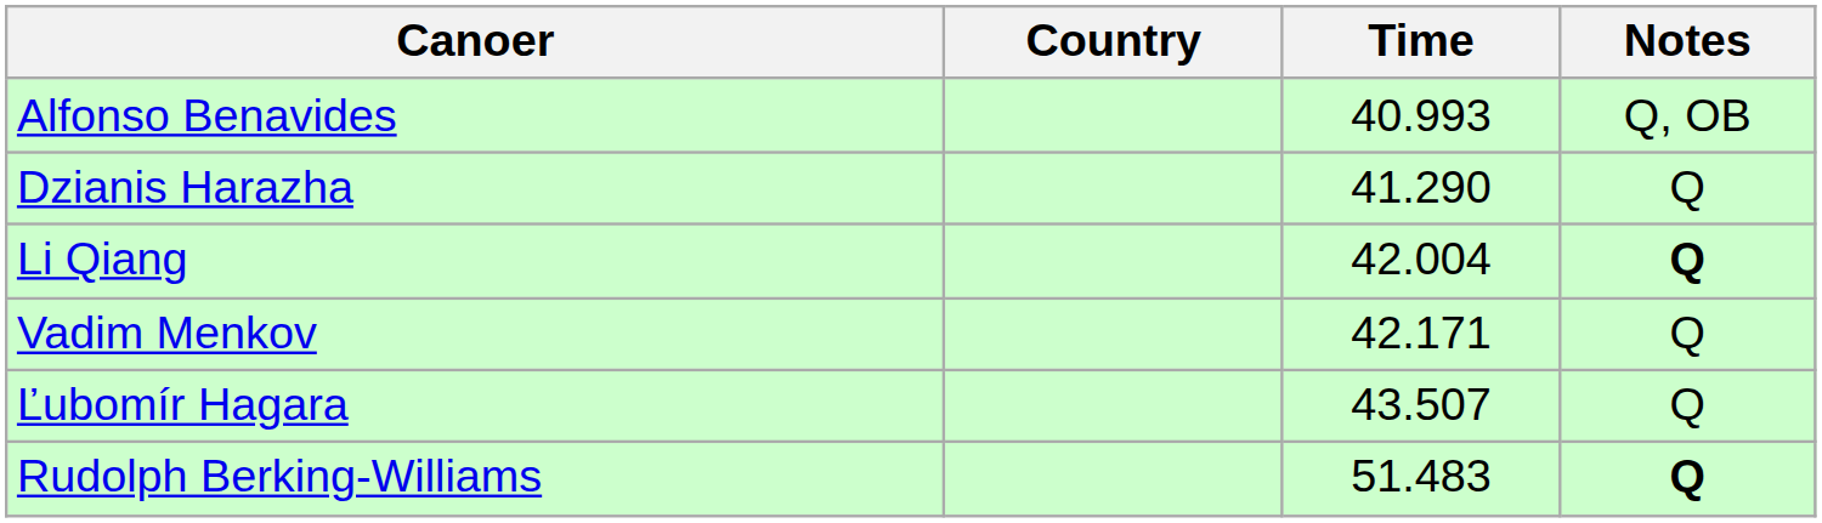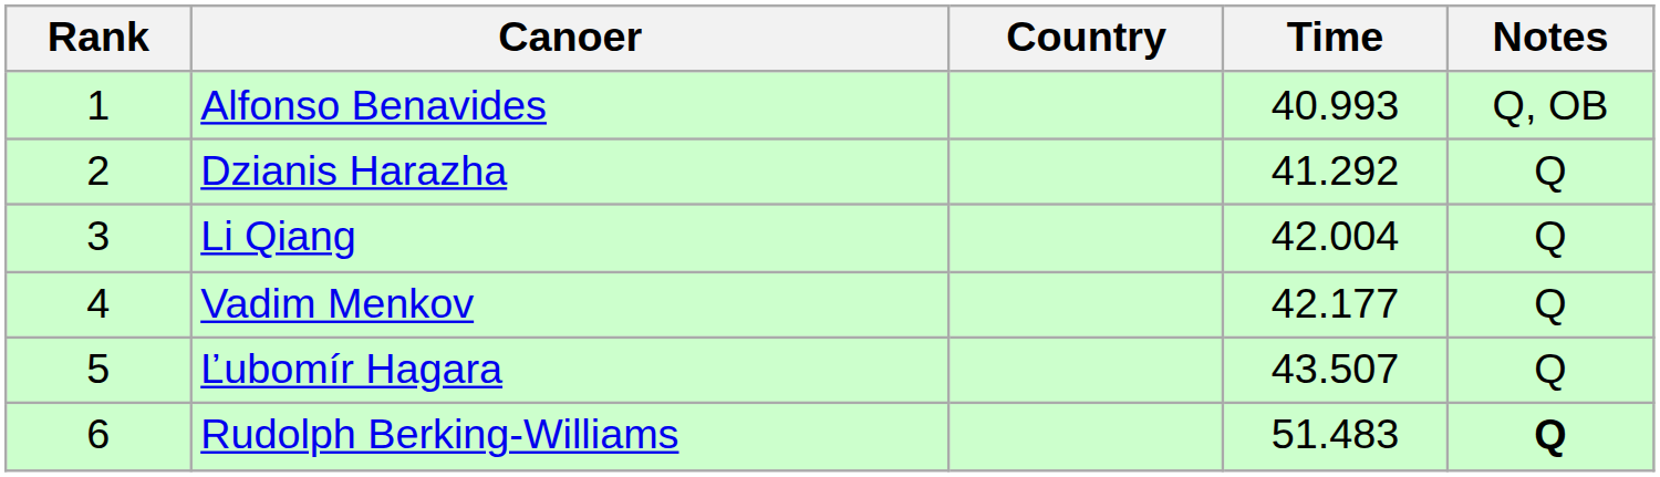+ column: Rank | 1 | 2 | 3 | 4 | 5 | 6
Dzianis Harazha | Time: 41.290 -> 41.292
Li Qiang | Notes: bold -> normal
Vadim Menkov | Time: 42.171 -> 42.177
